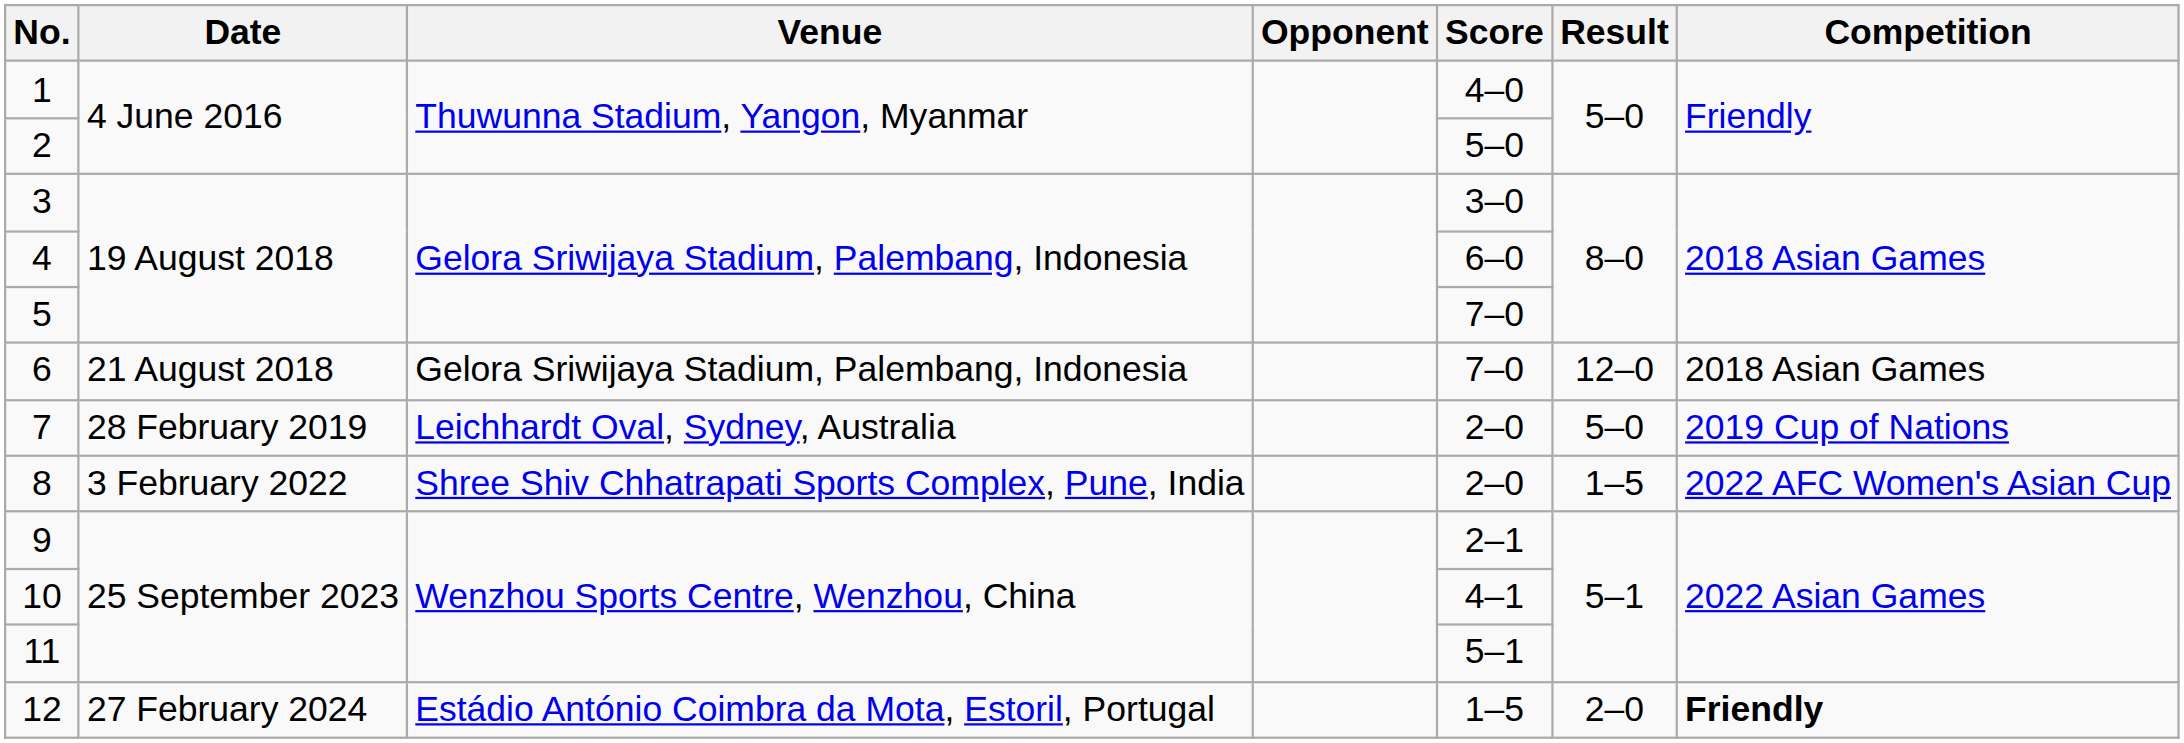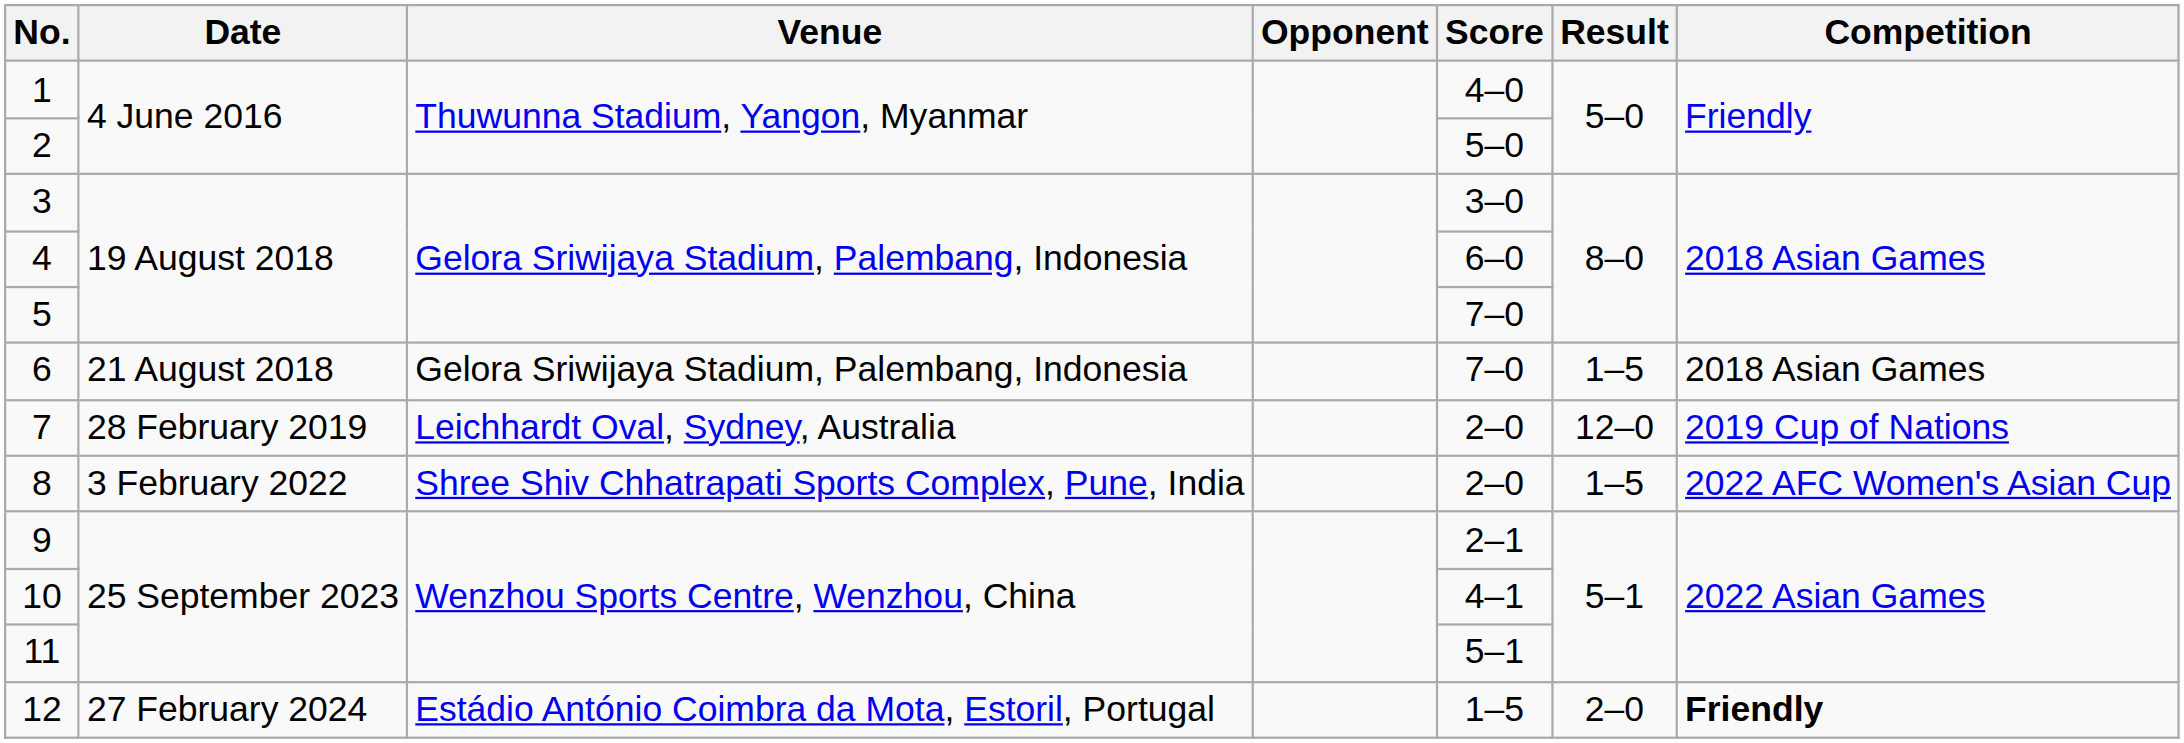6 | Result: 12–0 -> 1–5
7 | Result: 5–0 -> 12–0
